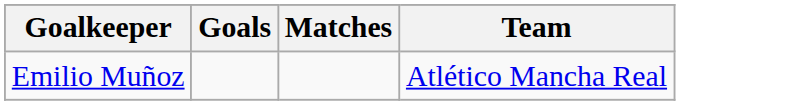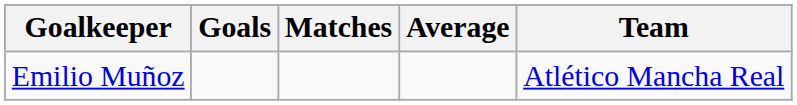+ column: Average
